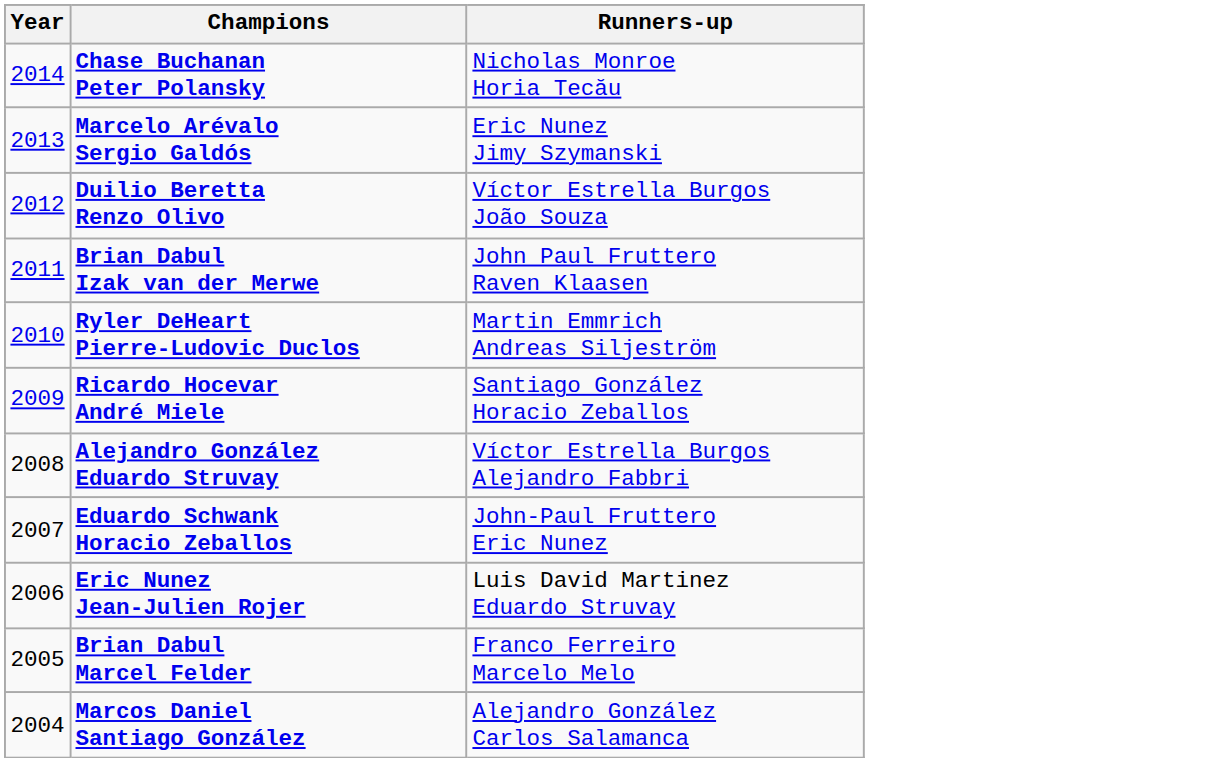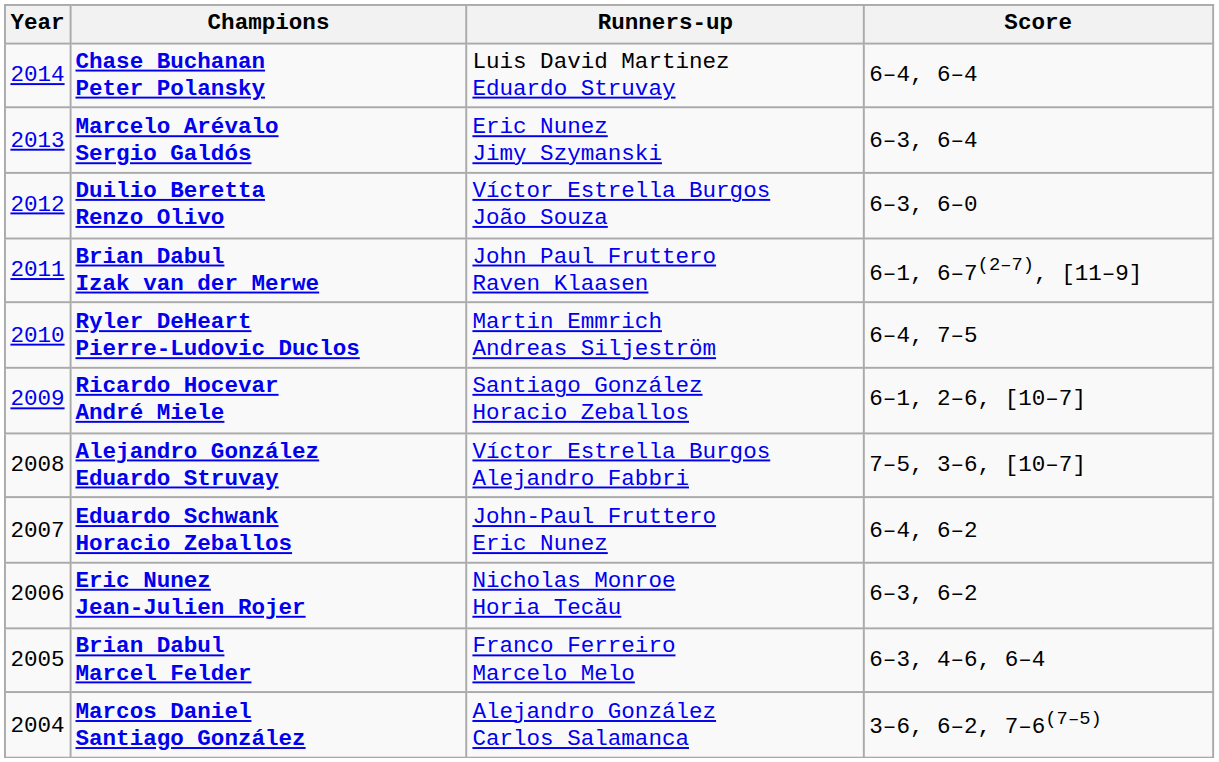+ column: Score | 6–4, 6–4 | 6–3, 6–4 | 6–3, 6–0 | 6–1, 6–7(2–7), [11–9] | 6–4, 7–5 | 6–1, 2–6, [10–7] | 7–5, 3–6, [10–7] | 6–4, 6–2 | 6–3, 6–2 | 6–3, 4–6, 6–4 | 3–6, 6–2, 7–6(7–5)
Chase Buchanan Peter Polansky | Runners-up: Nicholas Monroe Horia Tecău -> Luis David Martinez Eduardo Struvay
Eric Nunez Jean-Julien Rojer | Runners-up: Luis David Martinez Eduardo Struvay -> Nicholas Monroe Horia Tecău
